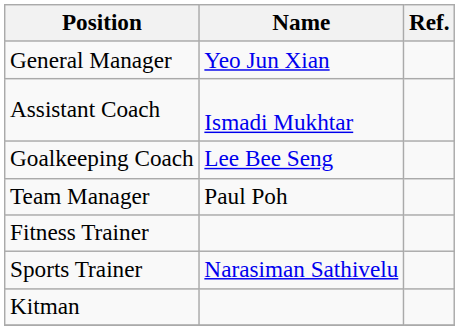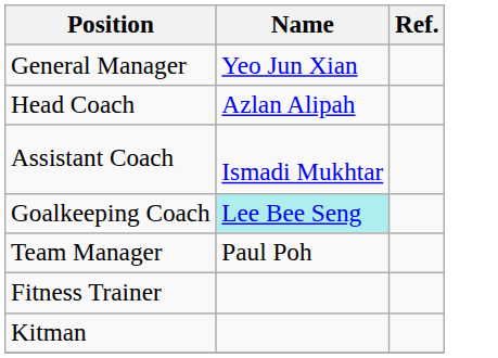+ row: Head Coach | Azlan Alipah
Goalkeeping Coach | Name: no background -> paleturquoise background
- row: Sports Trainer | Narasiman Sathivelu
